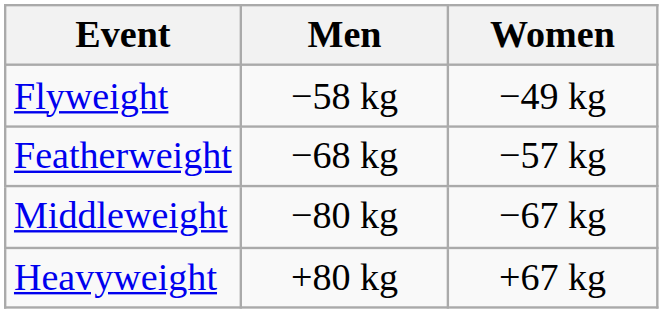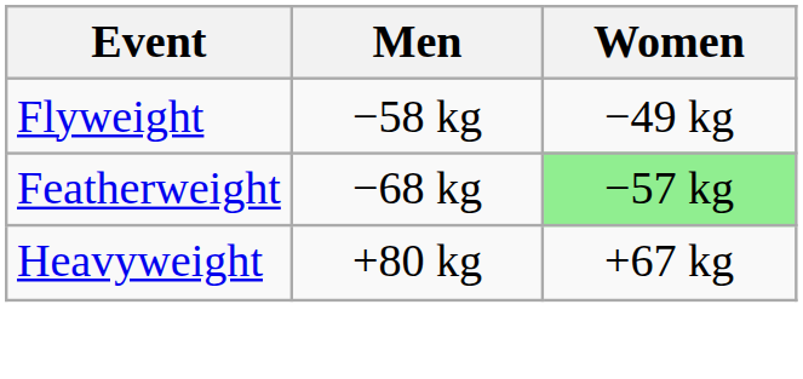Featherweight | Women: no background -> lightgreen background
- row: Middleweight | −80 kg | −67 kg
